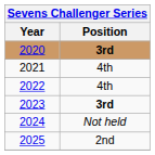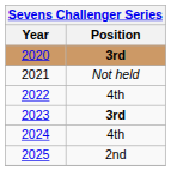2021 | Position: 4th -> Not held
2024 | Position: Not held -> 4th
